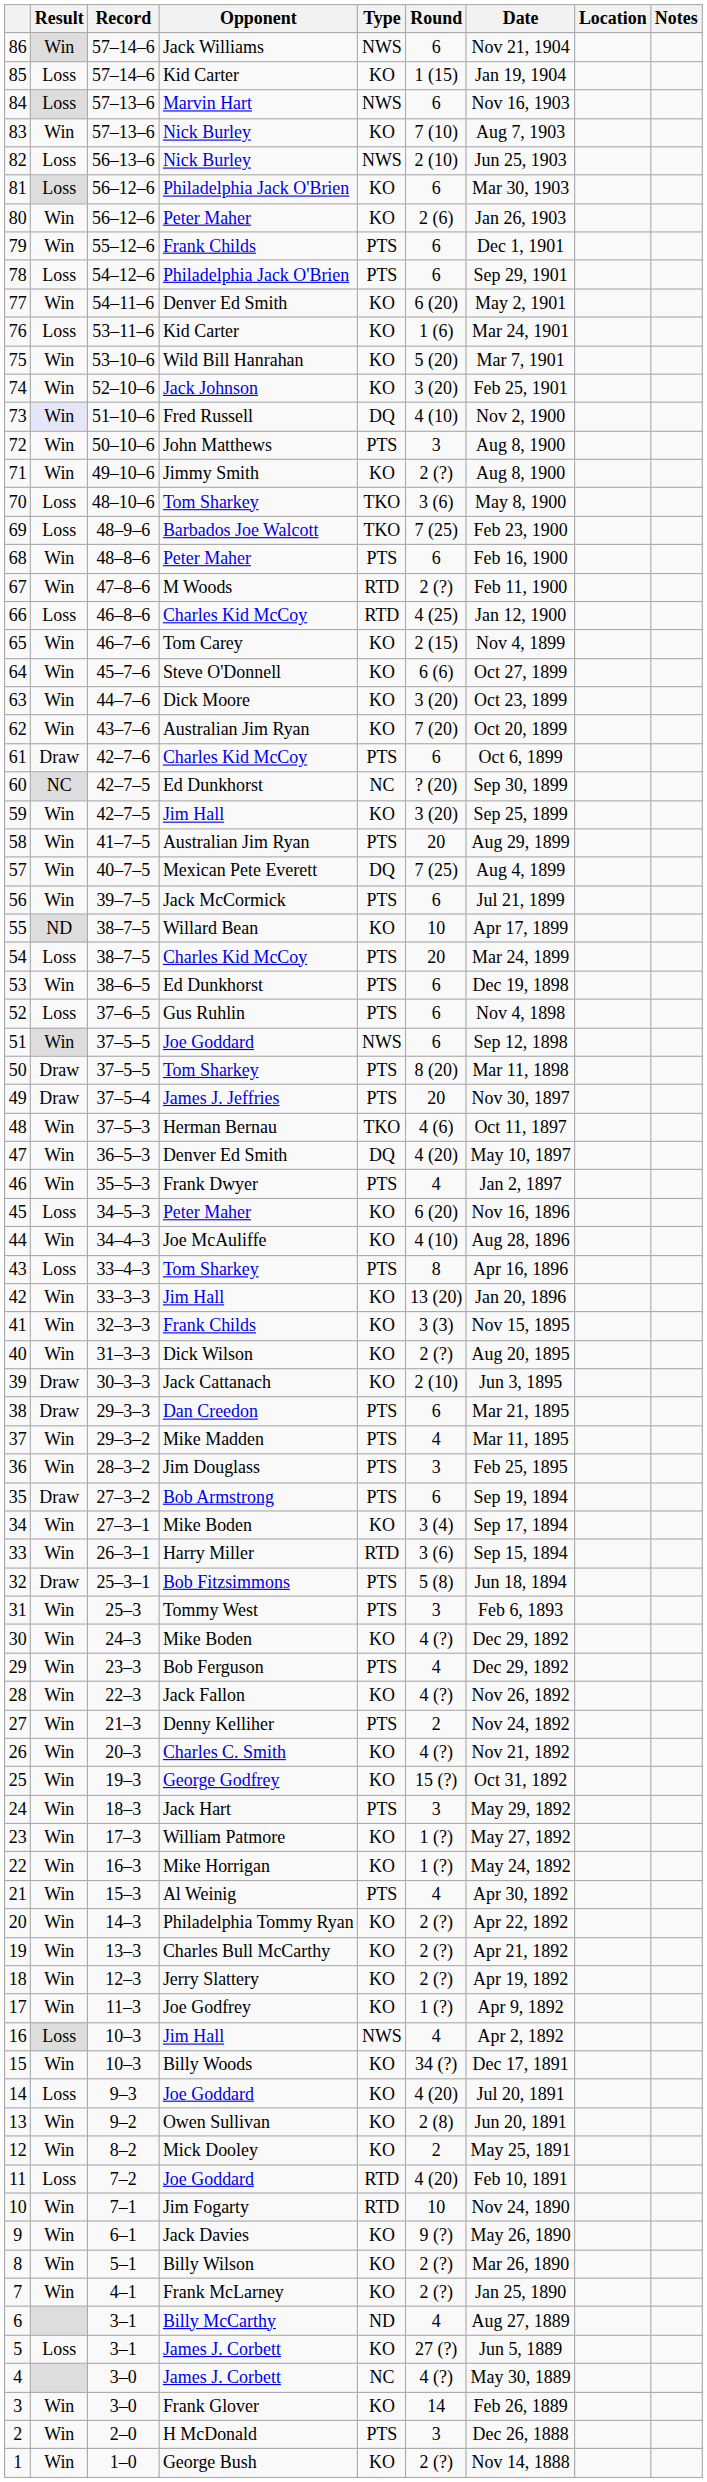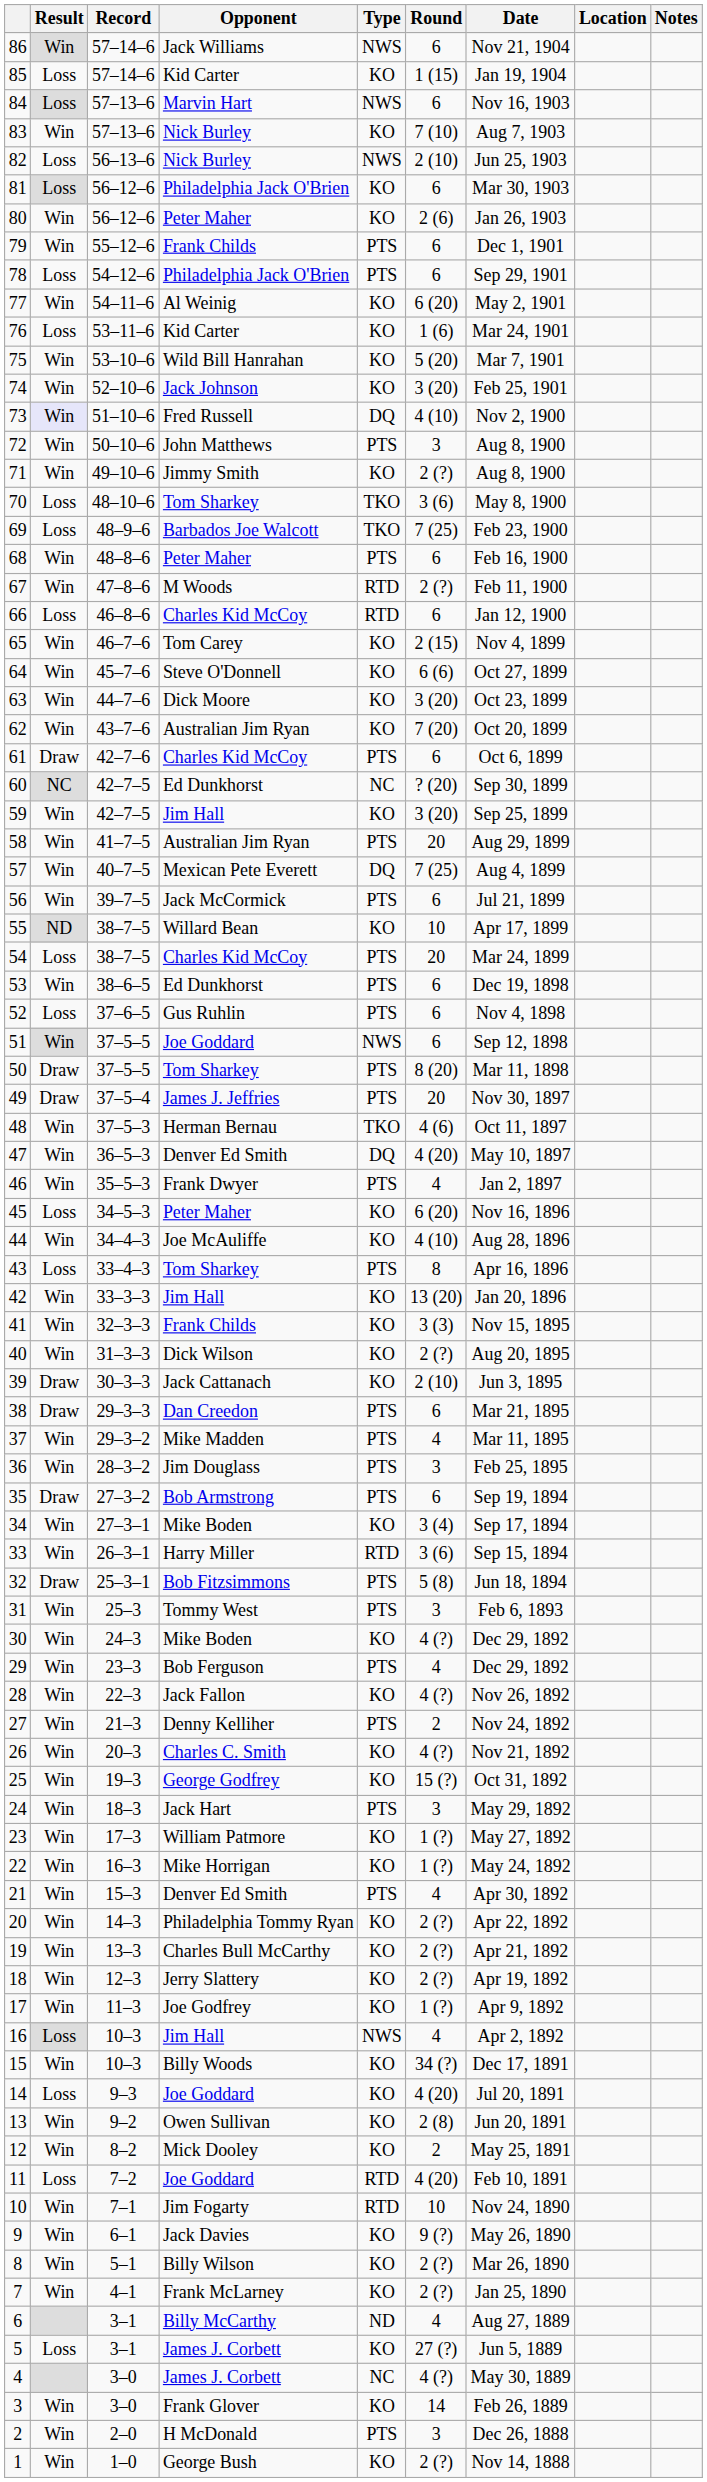77 | Opponent: Denver Ed Smith -> Al Weinig
66 | Round: 4 (25) -> 6
21 | Opponent: Al Weinig -> Denver Ed Smith
